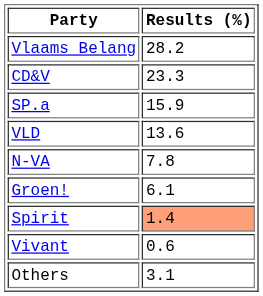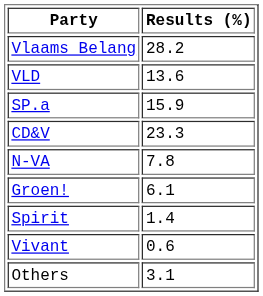rows swapped: CD&V <-> VLD
Spirit | Results (%): lightsalmon background -> no background
